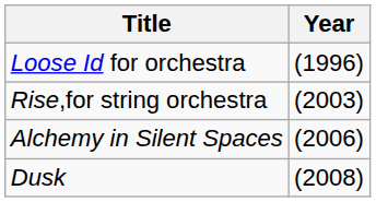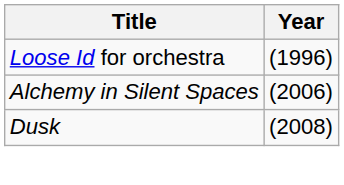- row: Rise,for string orchestra | (2003)
